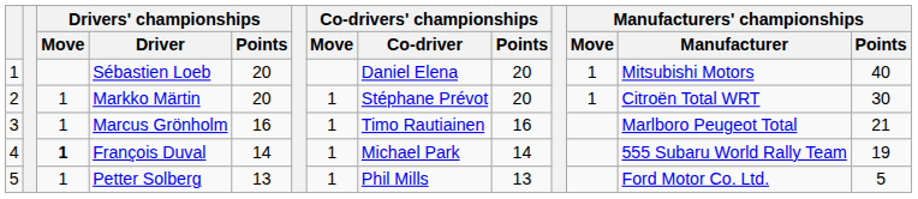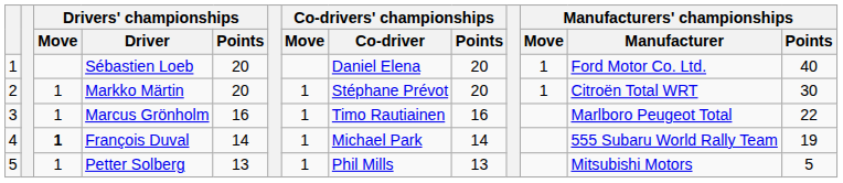Sébastien Loeb | Manufacturers' championships / Manufacturer: Mitsubishi Motors -> Ford Motor Co. Ltd.
Marcus Grönholm | Manufacturers' championships / Points: 21 -> 22
Petter Solberg | Manufacturers' championships / Manufacturer: Ford Motor Co. Ltd. -> Mitsubishi Motors
